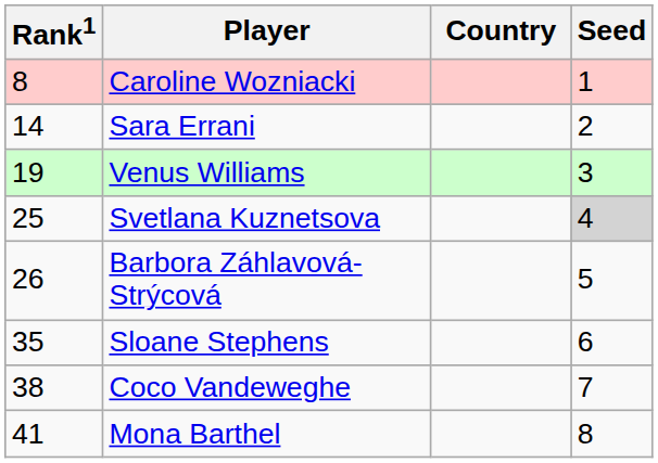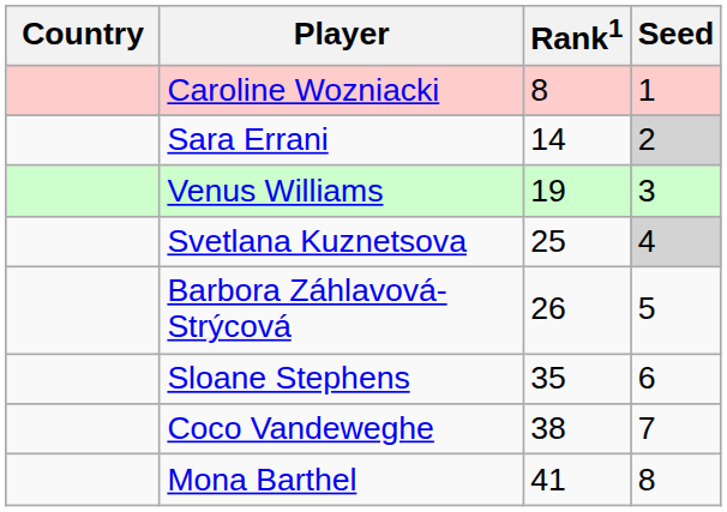columns swapped: Country <-> Rank1
Sara Errani | Seed: no background -> lightgrey background
